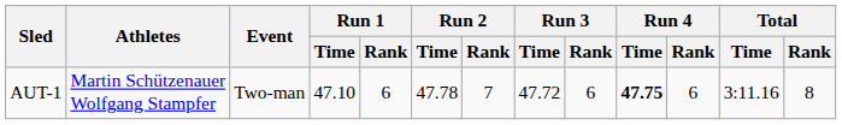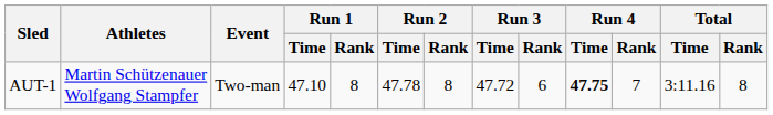AUT-1 | Run 1 / Rank: 6 -> 8
AUT-1 | Run 2 / Rank: 7 -> 8
AUT-1 | Run 4 / Rank: 6 -> 7
